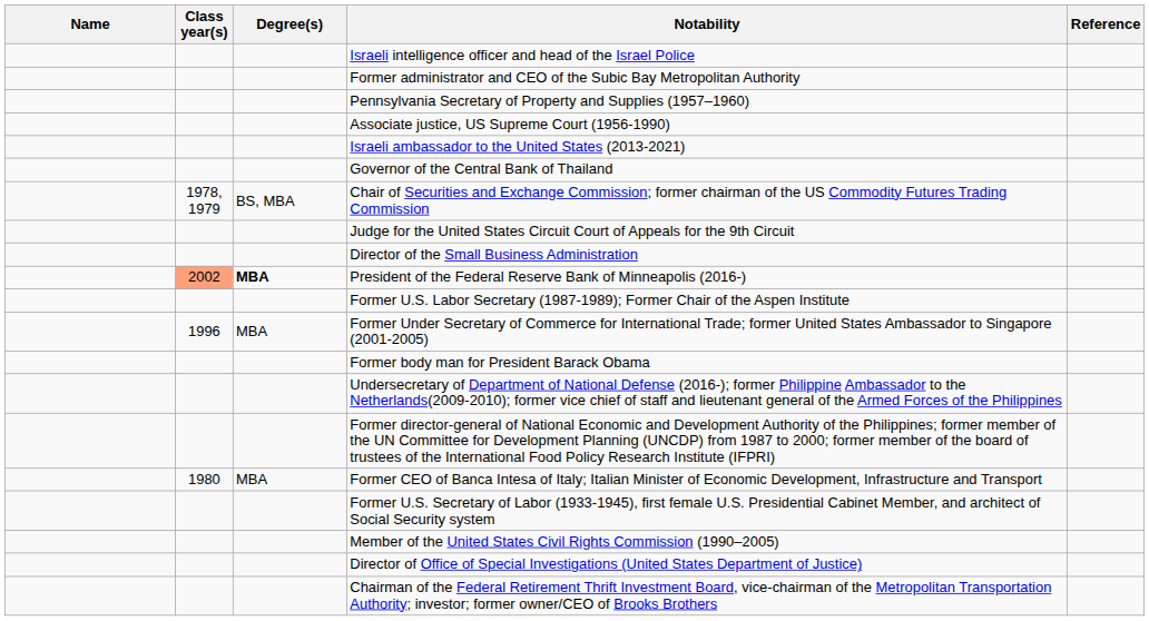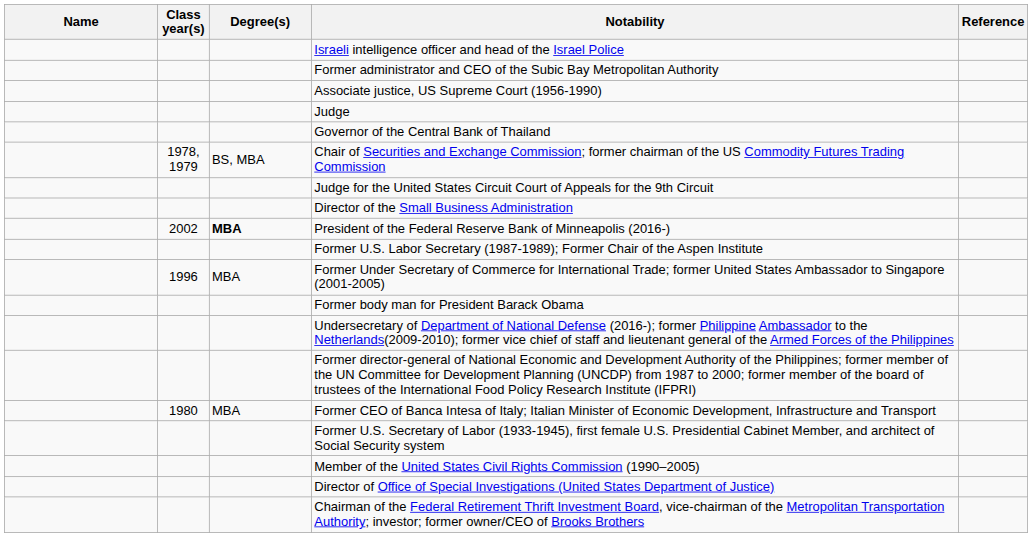- row: Pennsylvania Secretary of Property and Supplies (1957–1960)
+ row: Judge
- row: Israeli ambassador to the United States (2013-2021)
President of the Federal Reserve Bank of Minneapolis (2016-) | Class year(s): lightsalmon background -> no background
